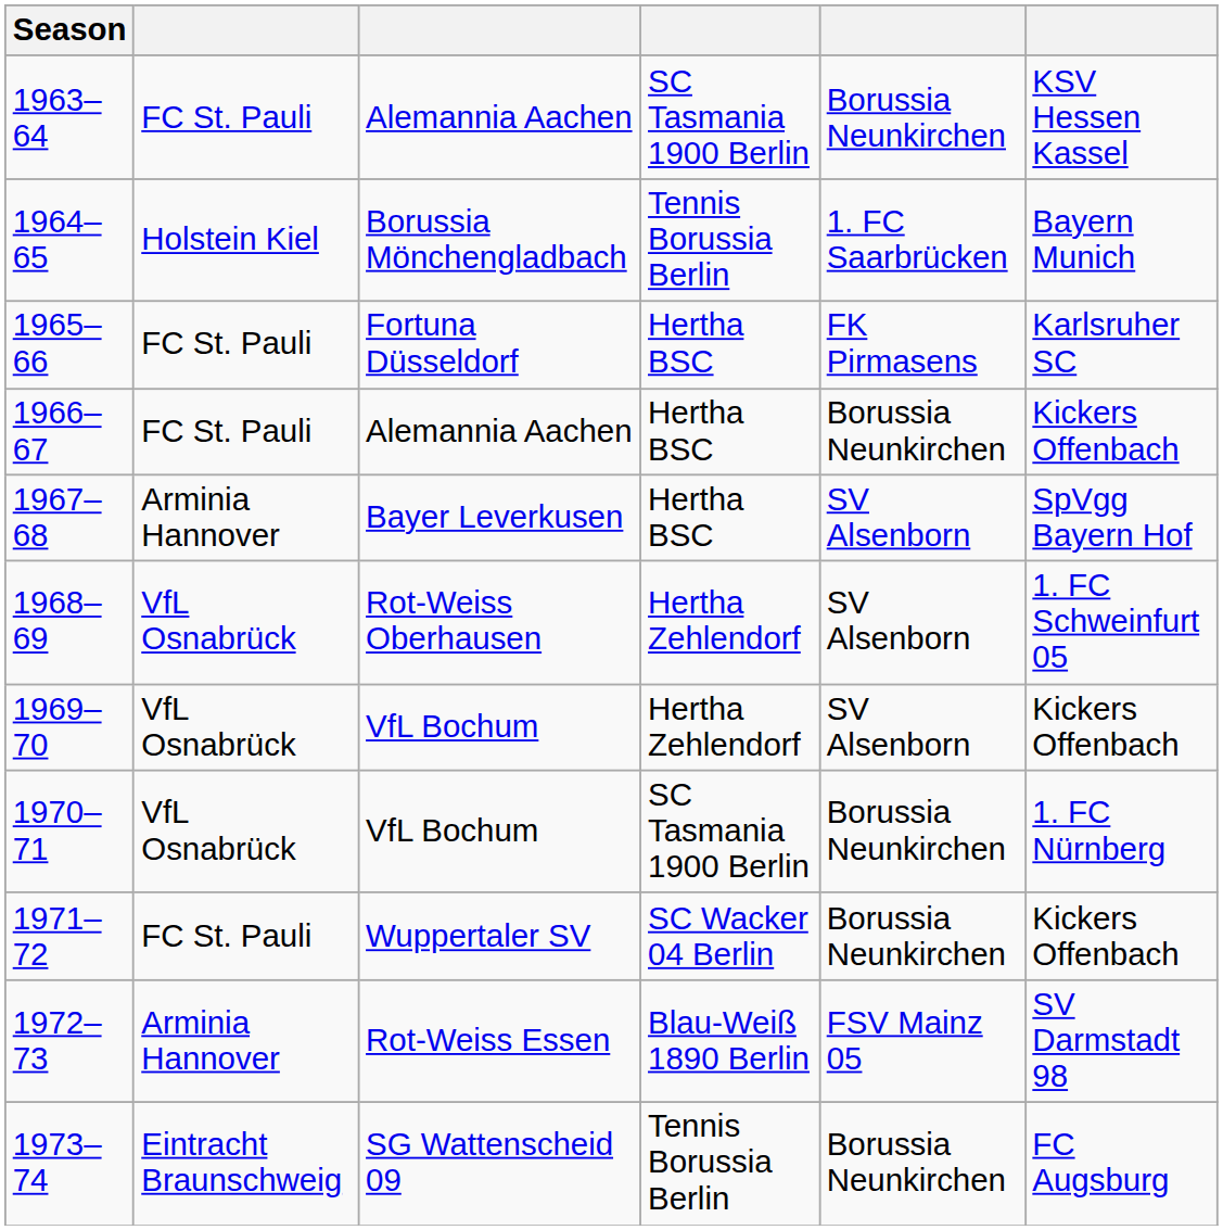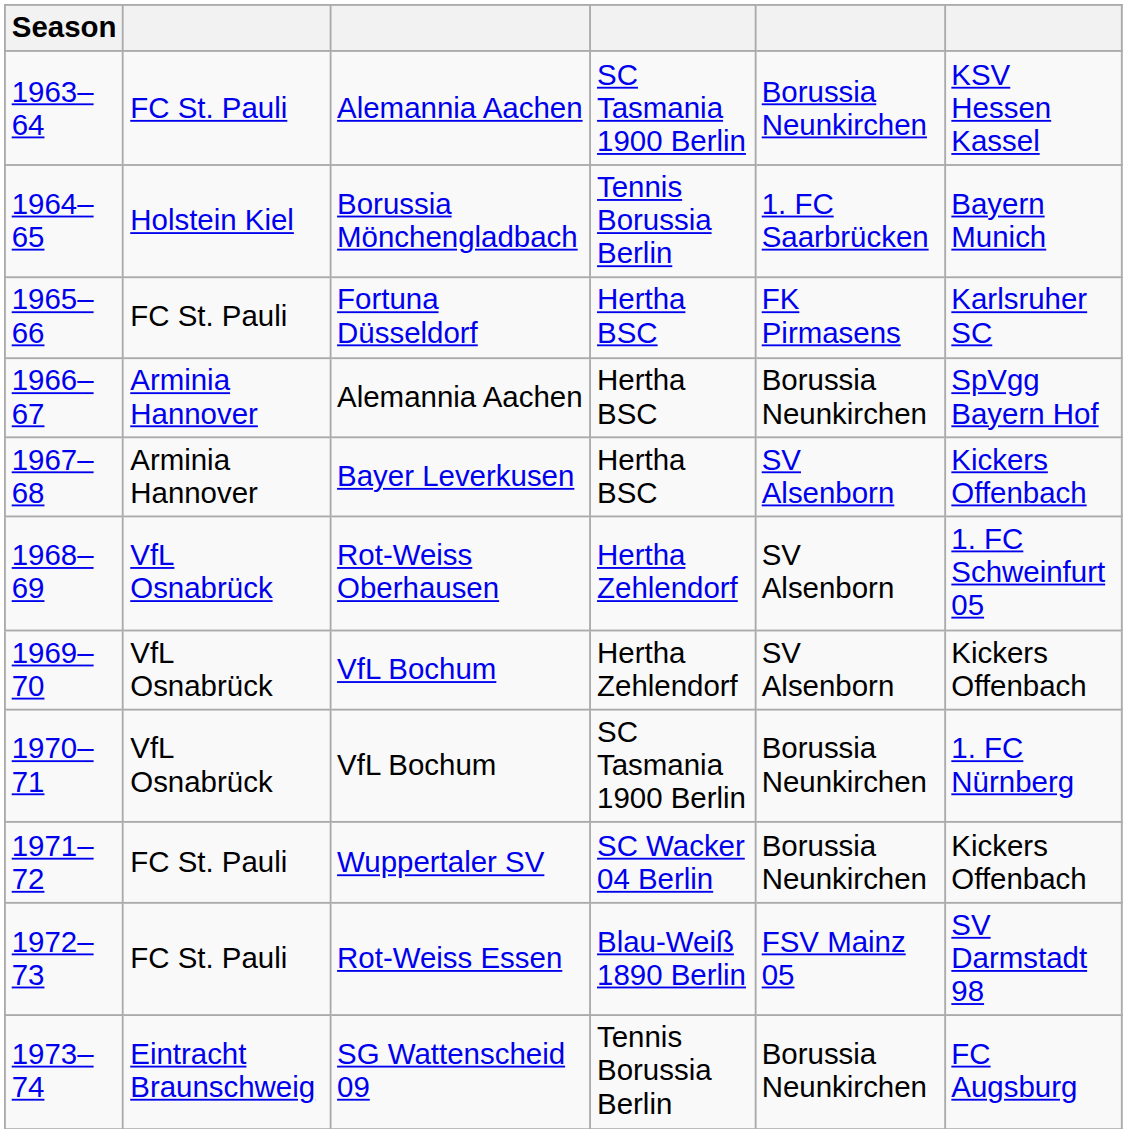1966–67 | column 2: FC St. Pauli -> Arminia Hannover
1966–67 | column 6: Kickers Offenbach -> SpVgg Bayern Hof
1967–68 | column 6: SpVgg Bayern Hof -> Kickers Offenbach
1972–73 | column 2: Arminia Hannover -> FC St. Pauli
